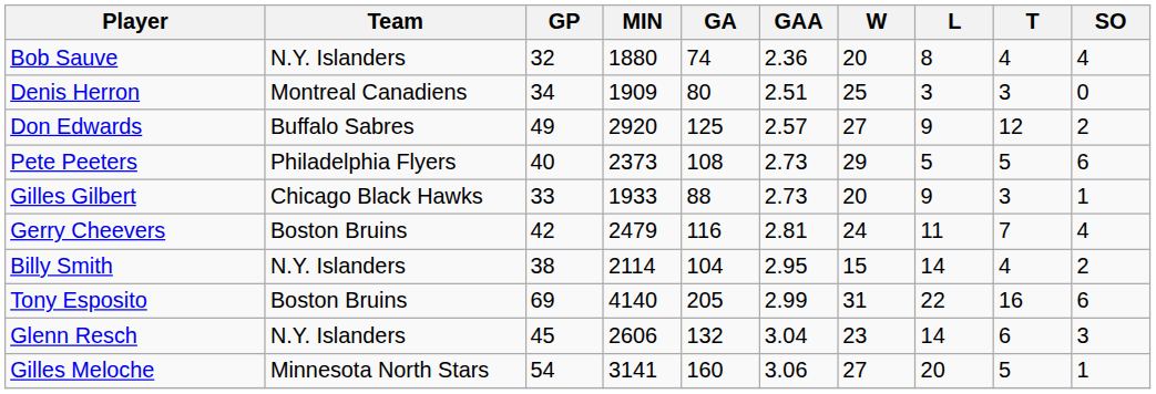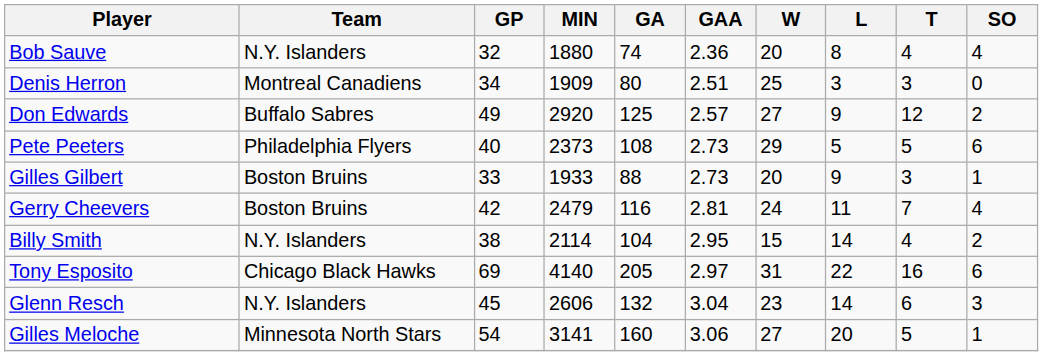Gilles Gilbert | Team: Chicago Black Hawks -> Boston Bruins
Tony Esposito | Team: Boston Bruins -> Chicago Black Hawks
Tony Esposito | GAA: 2.99 -> 2.97
